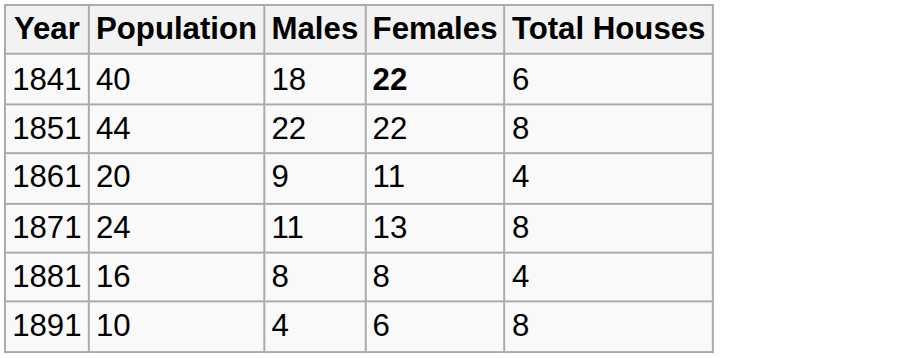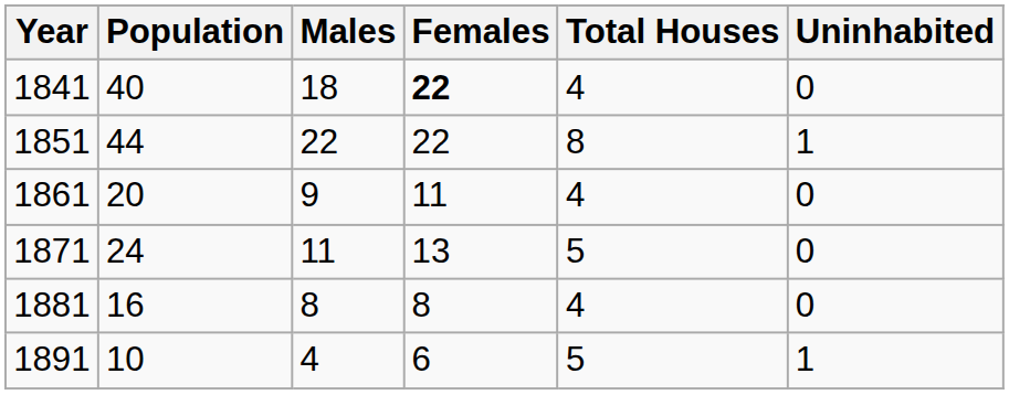+ column: Uninhabited | 0 | 1 | 0 | 0 | 0 | 1
1841 | Total Houses: 6 -> 4
1871 | Total Houses: 8 -> 5
1891 | Total Houses: 8 -> 5
